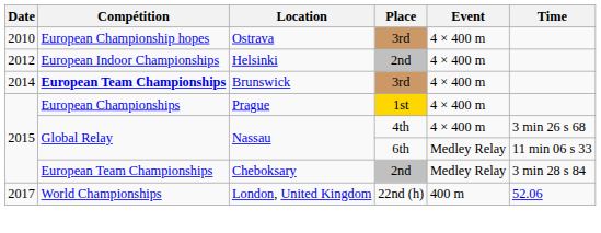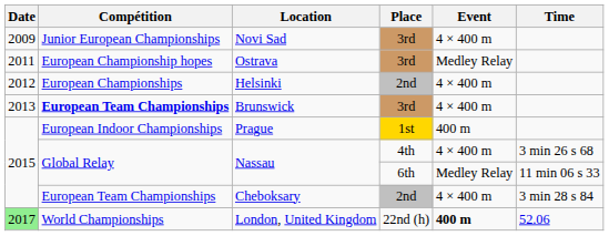+ row: 2009 | Junior European Championships | Novi Sad | 3rd | 4 × 400 m
Ostrava | Date: 2010 -> 2011
Ostrava | Event: 4 × 400 m -> Medley Relay
Helsinki | Compétition: European Indoor Championships -> European Championships
Brunswick | Date: 2014 -> 2013
Prague | Compétition: European Championships -> European Indoor Championships
Prague | Event: 4 × 400 m -> 400 m
Cheboksary | Event: Medley Relay -> 4 × 400 m
London, United Kingdom | Date: no background -> lightgreen background
London, United Kingdom | Event: normal -> bold
